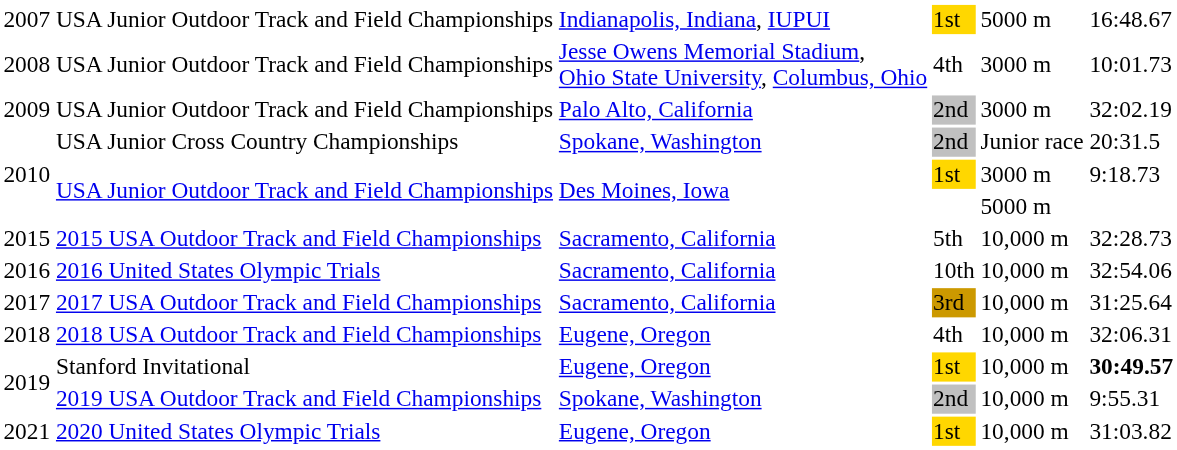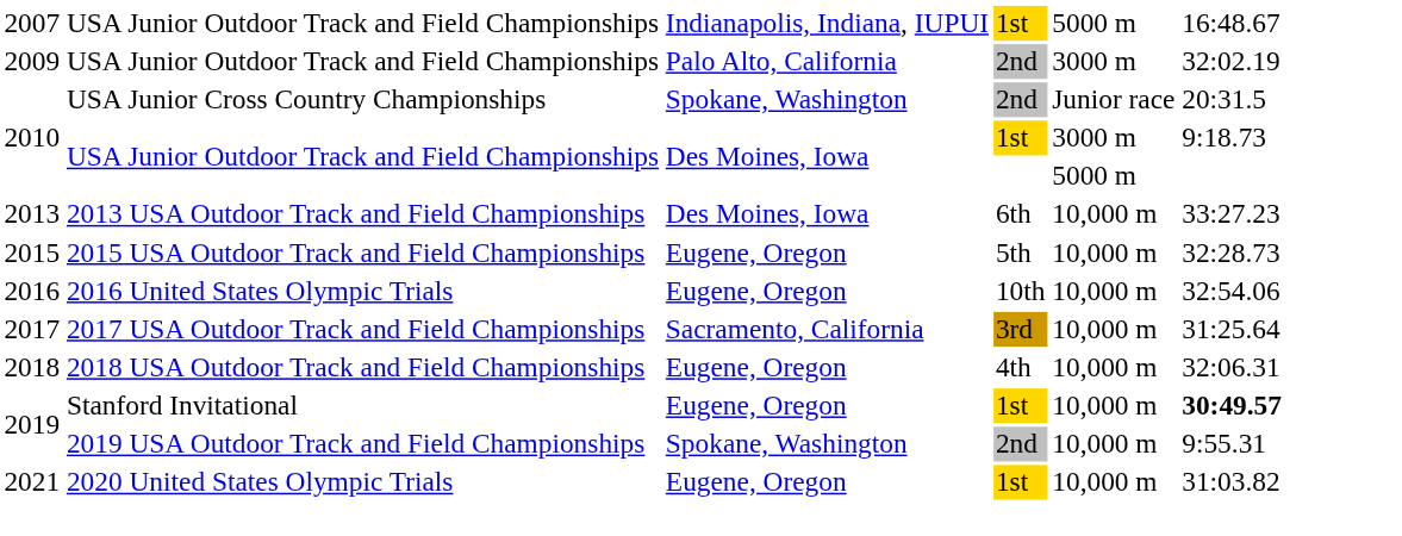- row: 2008 | USA Junior Outdoor Track and Field Championships | Jesse Owens Memorial Stadium, Ohio State University, Columbus, Ohio | 4th | 3000 m | 10:01.73
+ row: 2013 | 2013 USA Outdoor Track and Field Championships | Des Moines, Iowa | 6th | 10,000 m | 33:27.23
2015 | column 3: Sacramento, California -> Eugene, Oregon
2016 | column 3: Sacramento, California -> Eugene, Oregon
